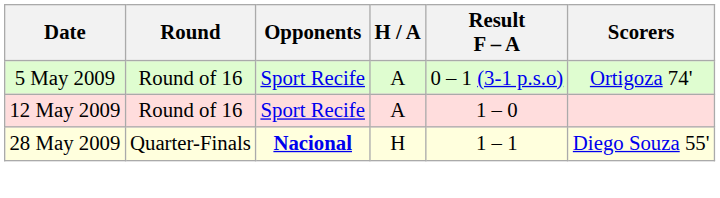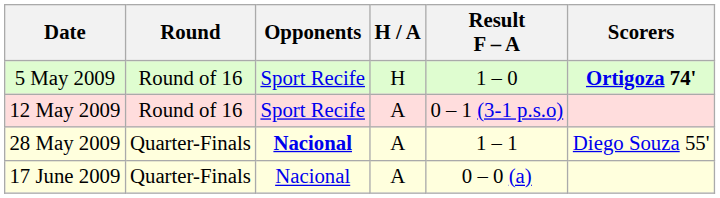5 May 2009 | H / A: A -> H
5 May 2009 | Result F – A: 0 – 1 (3-1 p.s.o) -> 1 – 0
5 May 2009 | Scorers: normal -> bold
12 May 2009 | Result F – A: 1 – 0 -> 0 – 1 (3-1 p.s.o)
28 May 2009 | H / A: H -> A
+ row: 17 June 2009 | Quarter-Finals | Nacional | A | 0 – 0 (a)
